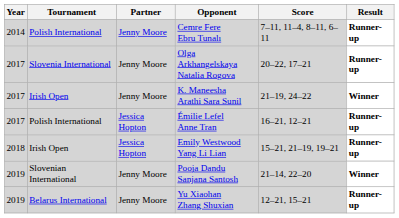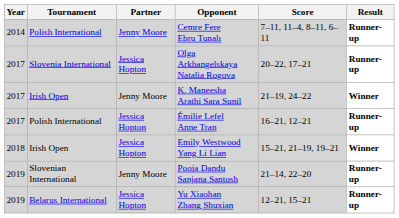Olga Arkhangelskaya Natalia Rogova | Partner: Jenny Moore -> Jessica Hopton
Emily Westwood Yang Li Lian | Result: Runner-up -> Winner
Pooja Dandu Sanjana Santosh | Result: Winner -> Runner-up
Yu Xiaohan Zhang Shuxian | Partner: Jenny Moore -> Jessica Hopton
